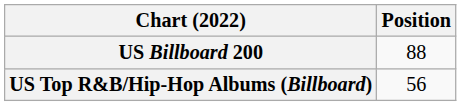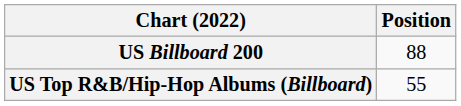US Top R&B/Hip-Hop Albums (Billboard) | Position: 56 -> 55
